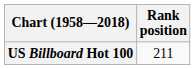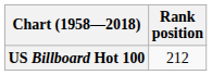US Billboard Hot 100 | Rank position: 211 -> 212
